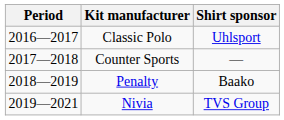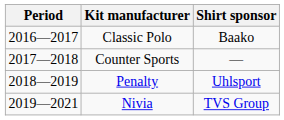Classic Polo | Shirt sponsor: Uhlsport -> Baako
Penalty | Shirt sponsor: Baako -> Uhlsport
